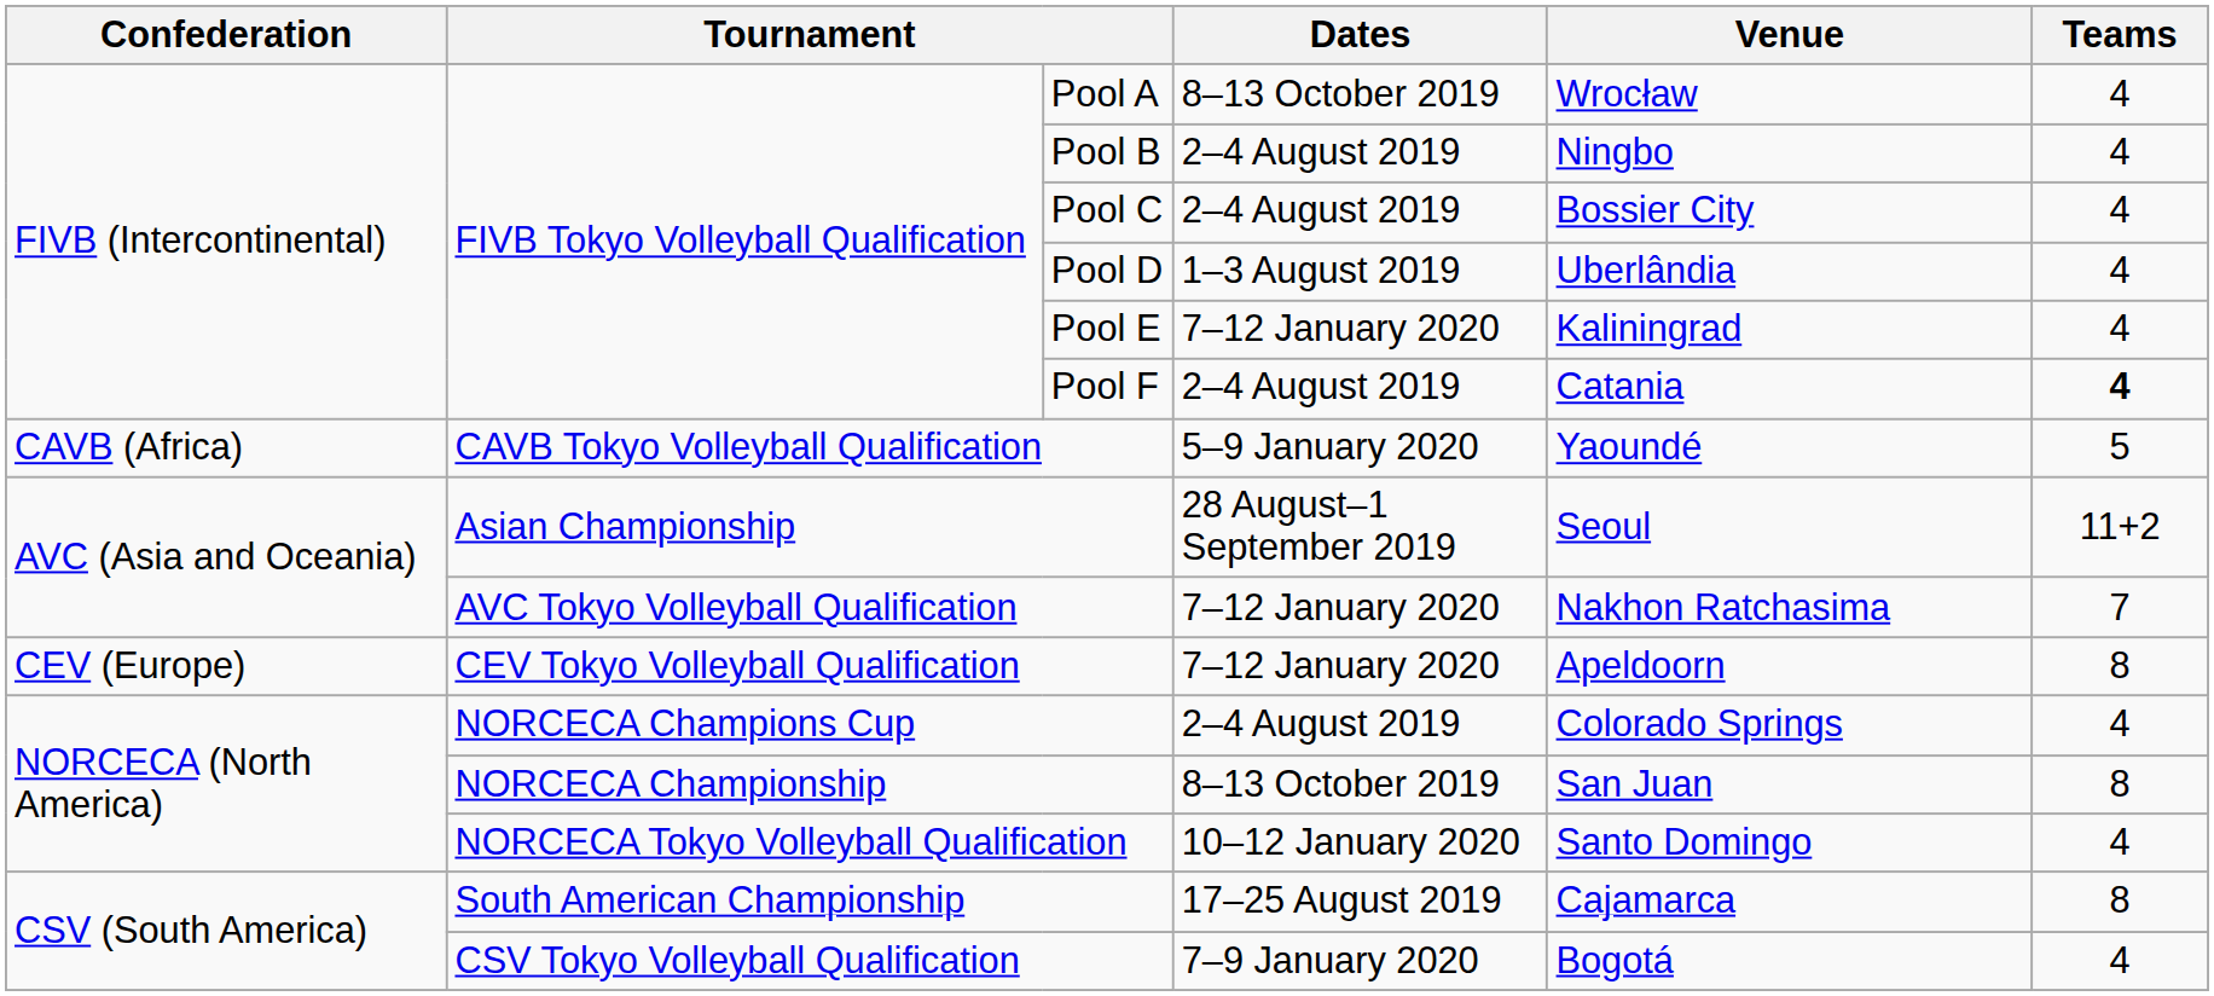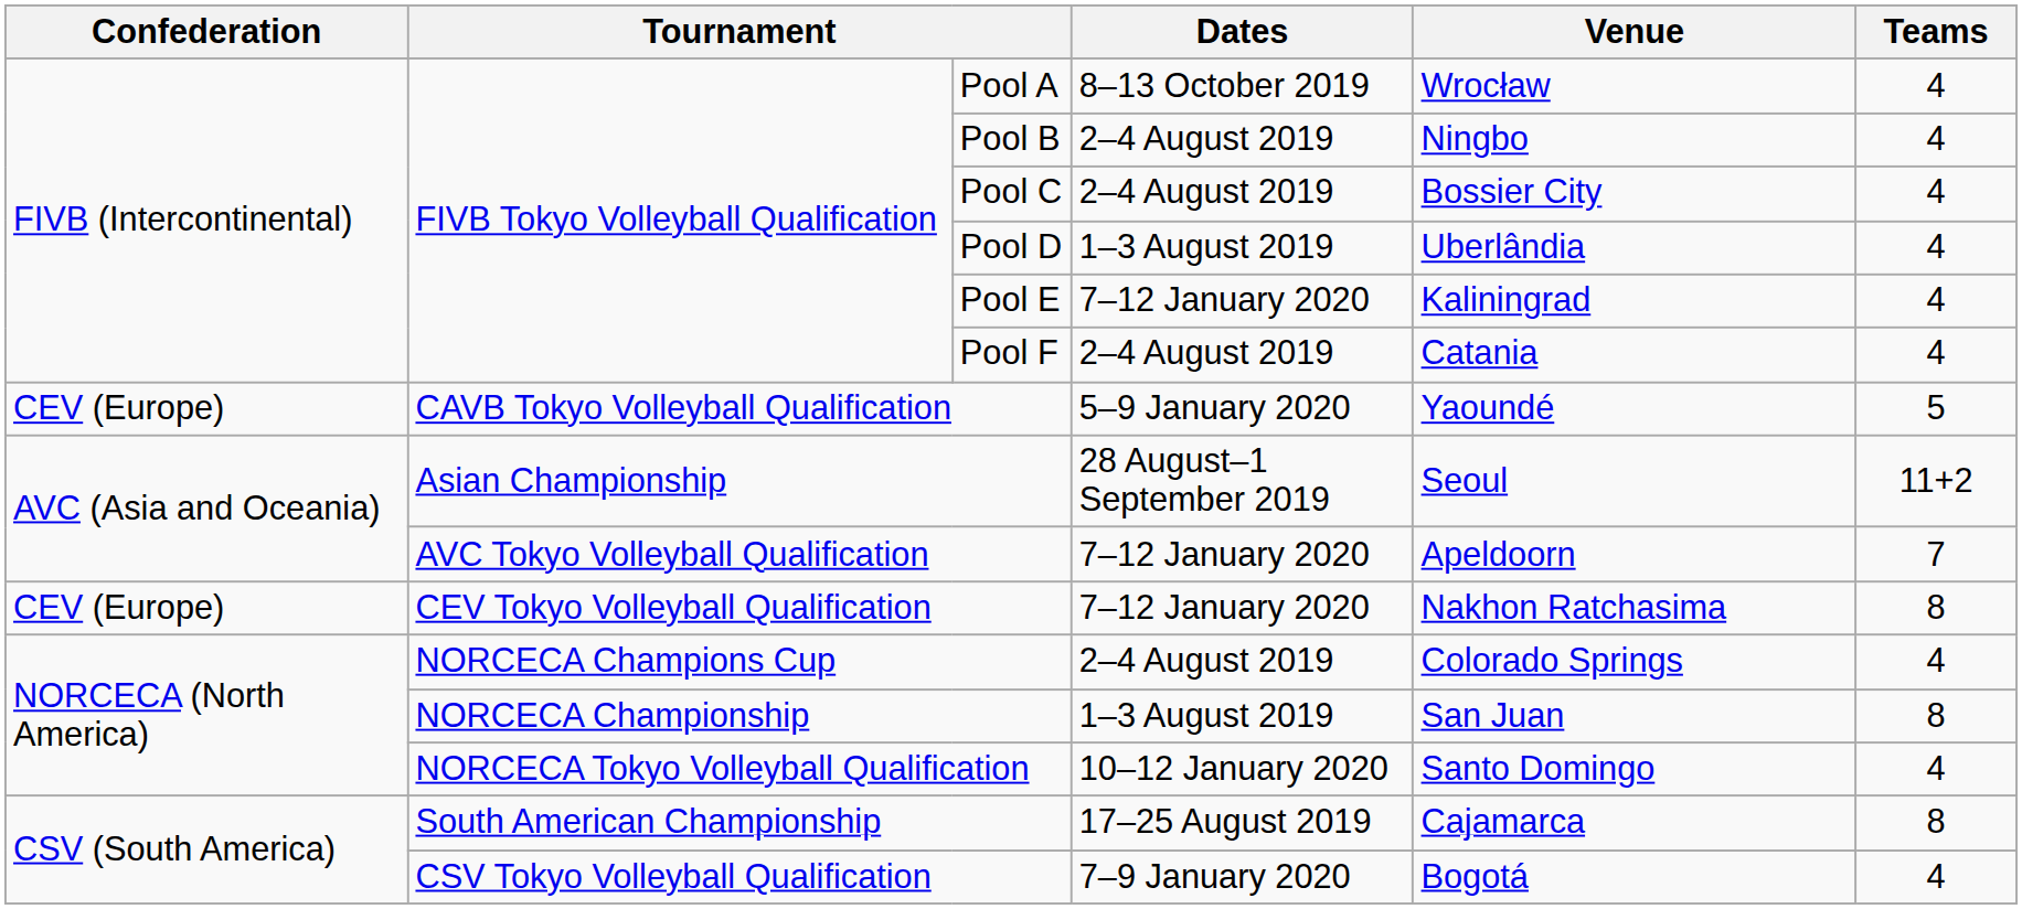Pool F | Teams: bold -> normal
CAVB Tokyo Volleyball Qualification | Confederation: CAVB (Africa) -> CEV (Europe)
AVC Tokyo Volleyball Qualification | Venue: Nakhon Ratchasima -> Apeldoorn
CEV Tokyo Volleyball Qualification | Venue: Apeldoorn -> Nakhon Ratchasima
NORCECA Championship | Dates: 8–13 October 2019 -> 1–3 August 2019
